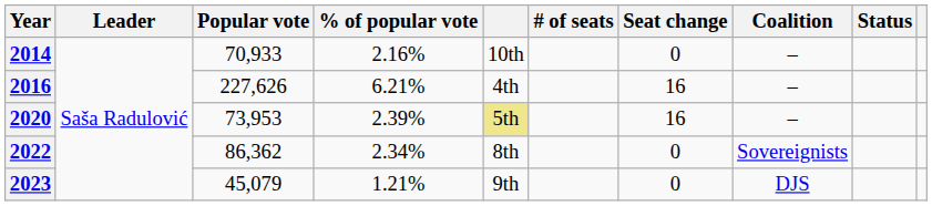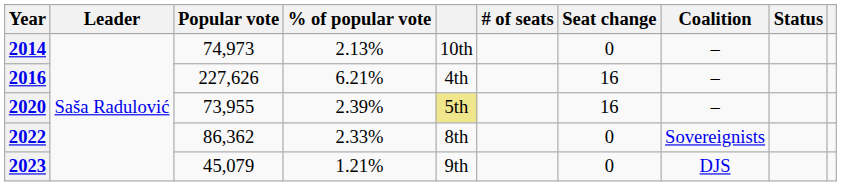2014 | Popular vote: 70,933 -> 74,973
2014 | % of popular vote: 2.16% -> 2.13%
2020 | Popular vote: 73,953 -> 73,955
2022 | % of popular vote: 2.34% -> 2.33%
